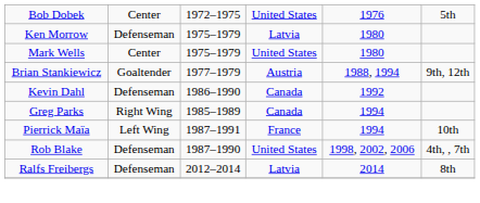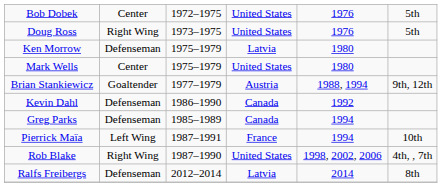+ row: Doug Ross | Right Wing | 1973–1975 | United States | 1976 | 5th
Greg Parks | column 2: Right Wing -> Defenseman
Rob Blake | column 2: Defenseman -> Right Wing
